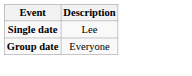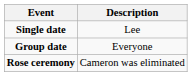+ row: Rose ceremony | Cameron was eliminated
